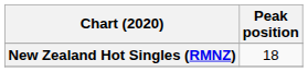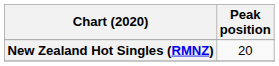New Zealand Hot Singles (RMNZ) | Peak position: 18 -> 20
